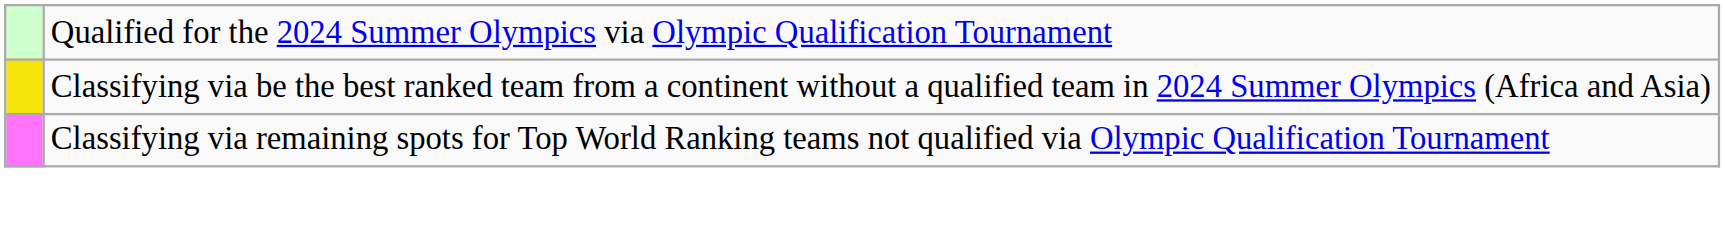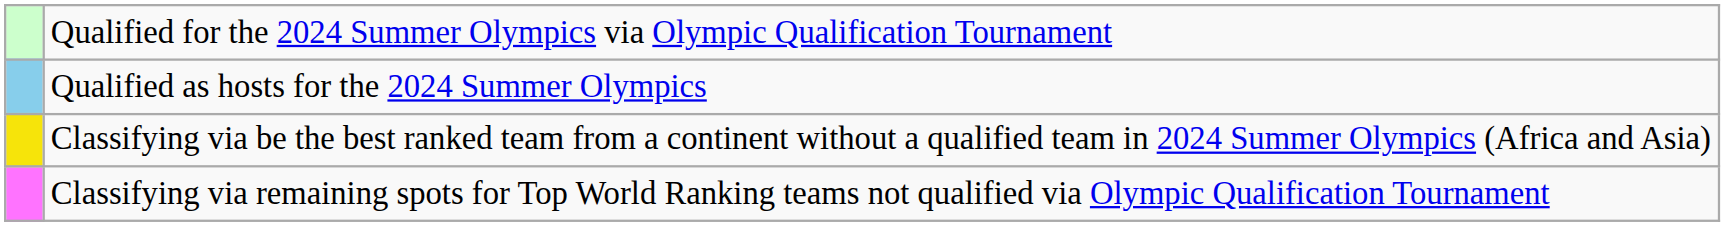+ row: Qualified as hosts for the 2024 Summer Olympics
